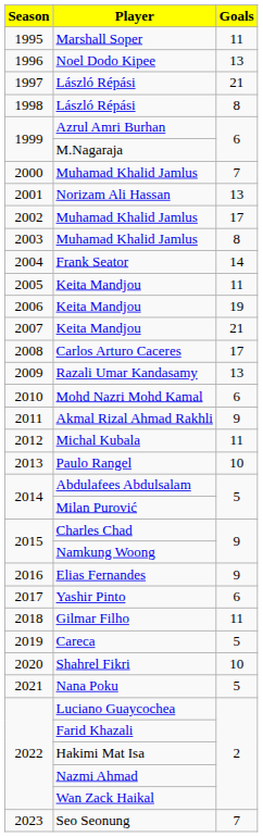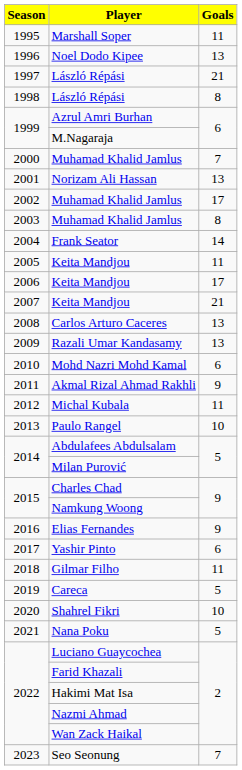2006 / Keita Mandjou | Goals: 19 -> 17
Carlos Arturo Caceres | Goals: 17 -> 13
